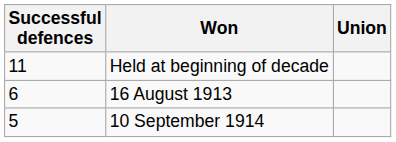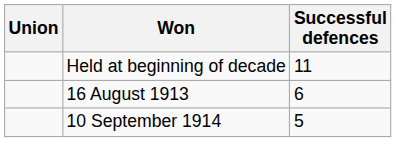columns swapped: Union <-> Successful defences
